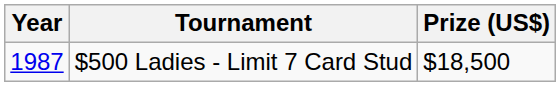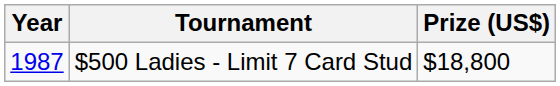$500 Ladies - Limit 7 Card Stud | Prize (US$): $18,500 -> $18,800
